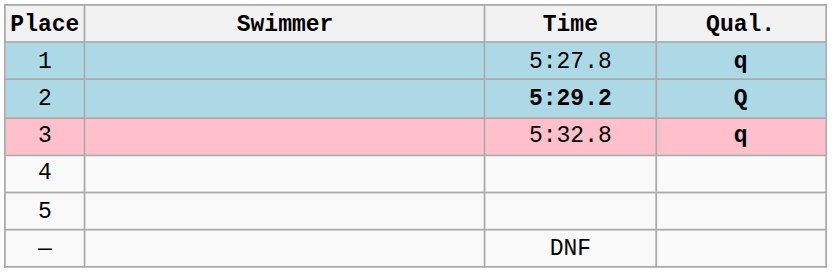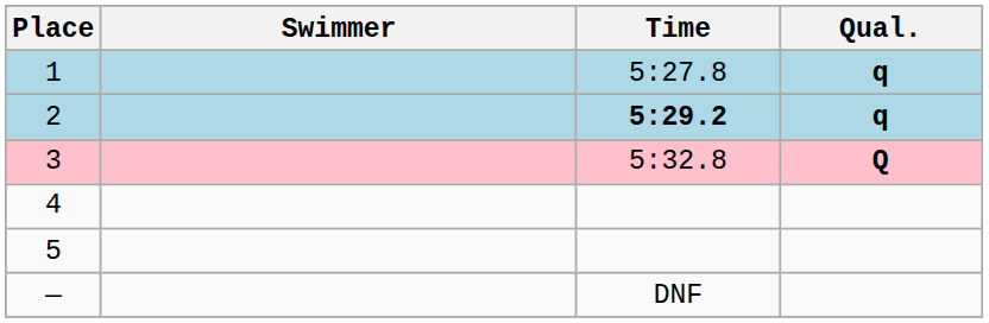2 | Qual.: Q -> q
3 | Qual.: q -> Q
